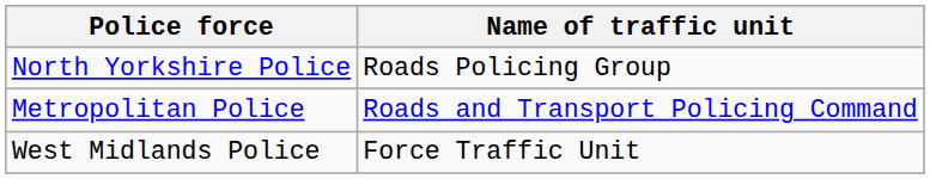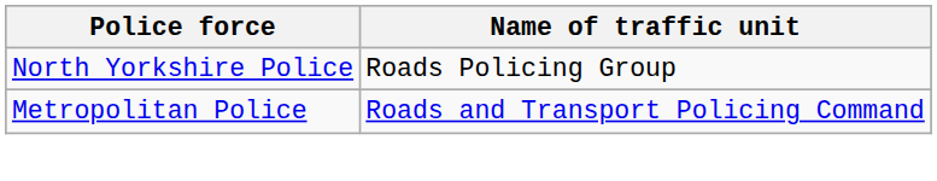- row: West Midlands Police | Force Traffic Unit
